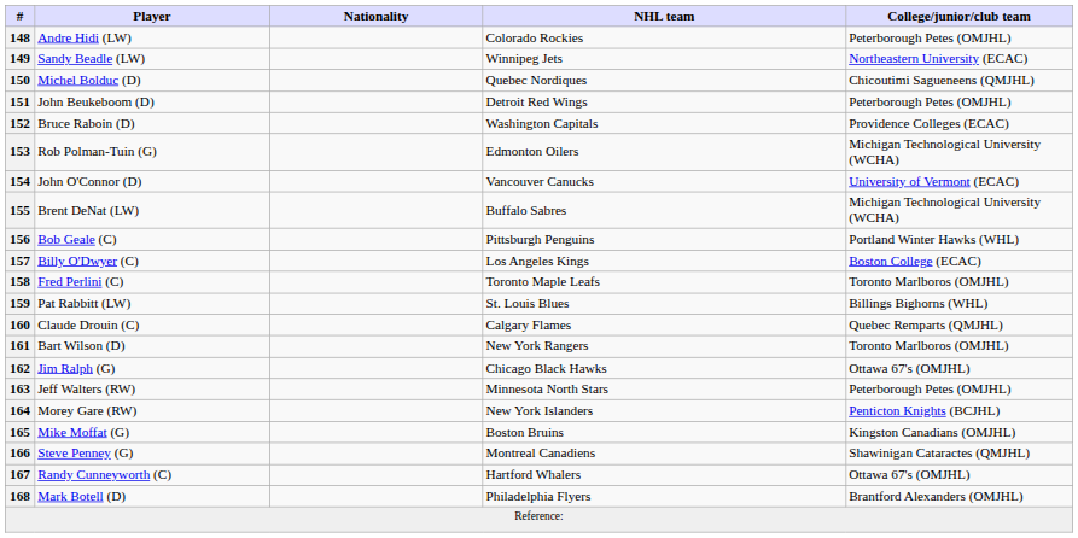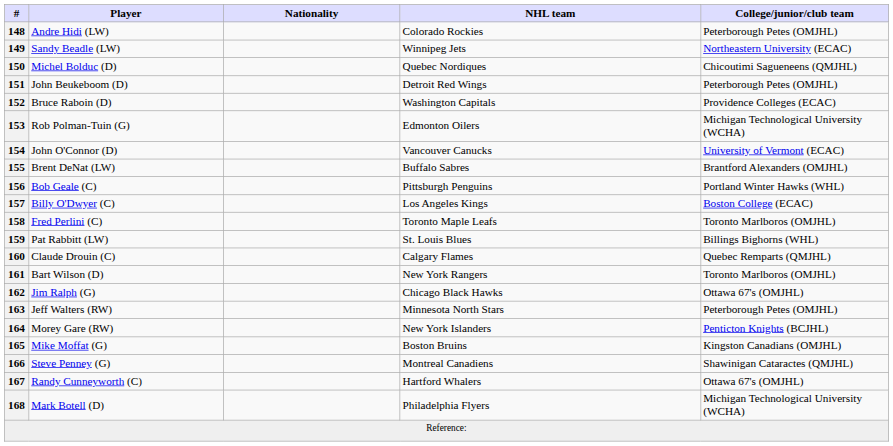155 | College/junior/club team: Michigan Technological University (WCHA) -> Brantford Alexanders (OMJHL)
168 | College/junior/club team: Brantford Alexanders (OMJHL) -> Michigan Technological University (WCHA)
